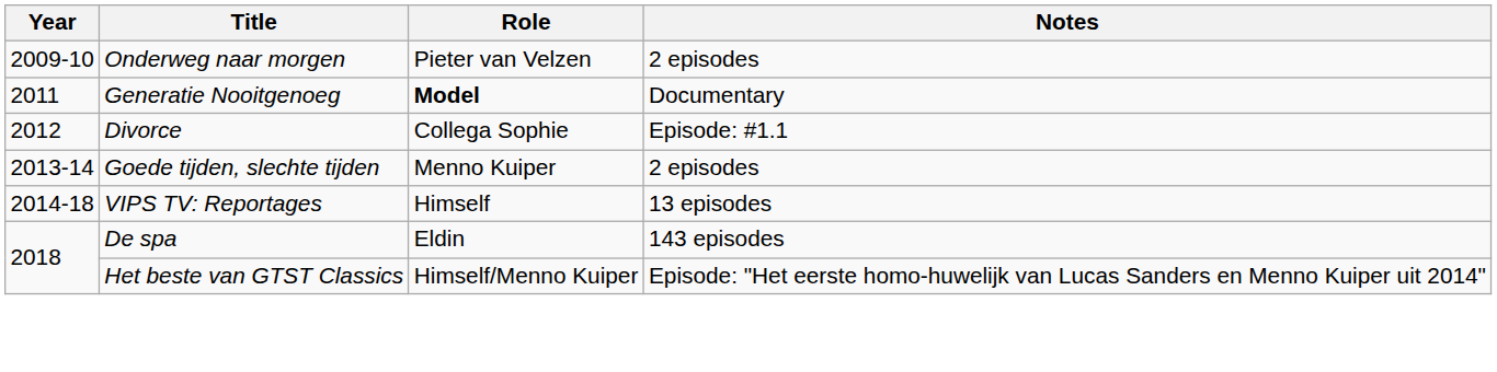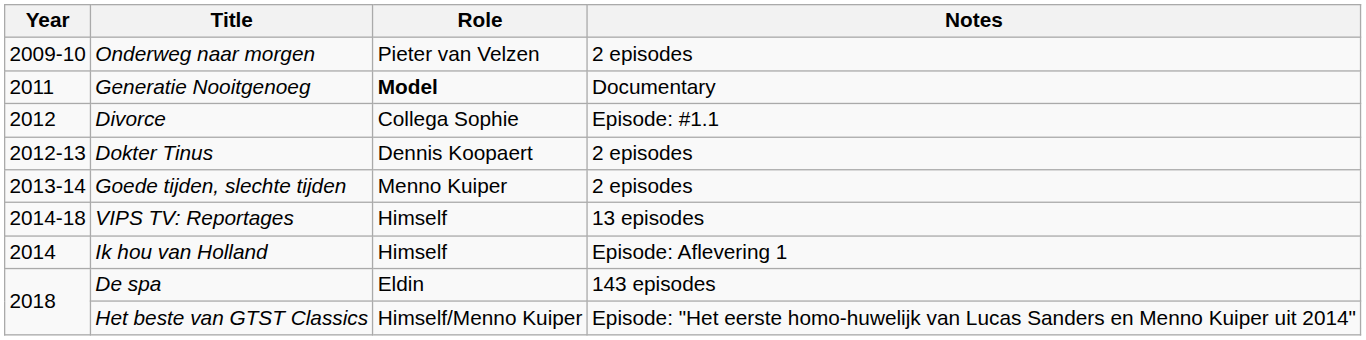+ row: 2012-13 | Dokter Tinus | Dennis Koopaert | 2 episodes
+ row: 2014 | Ik hou van Holland | Himself | Episode: Aflevering 1
